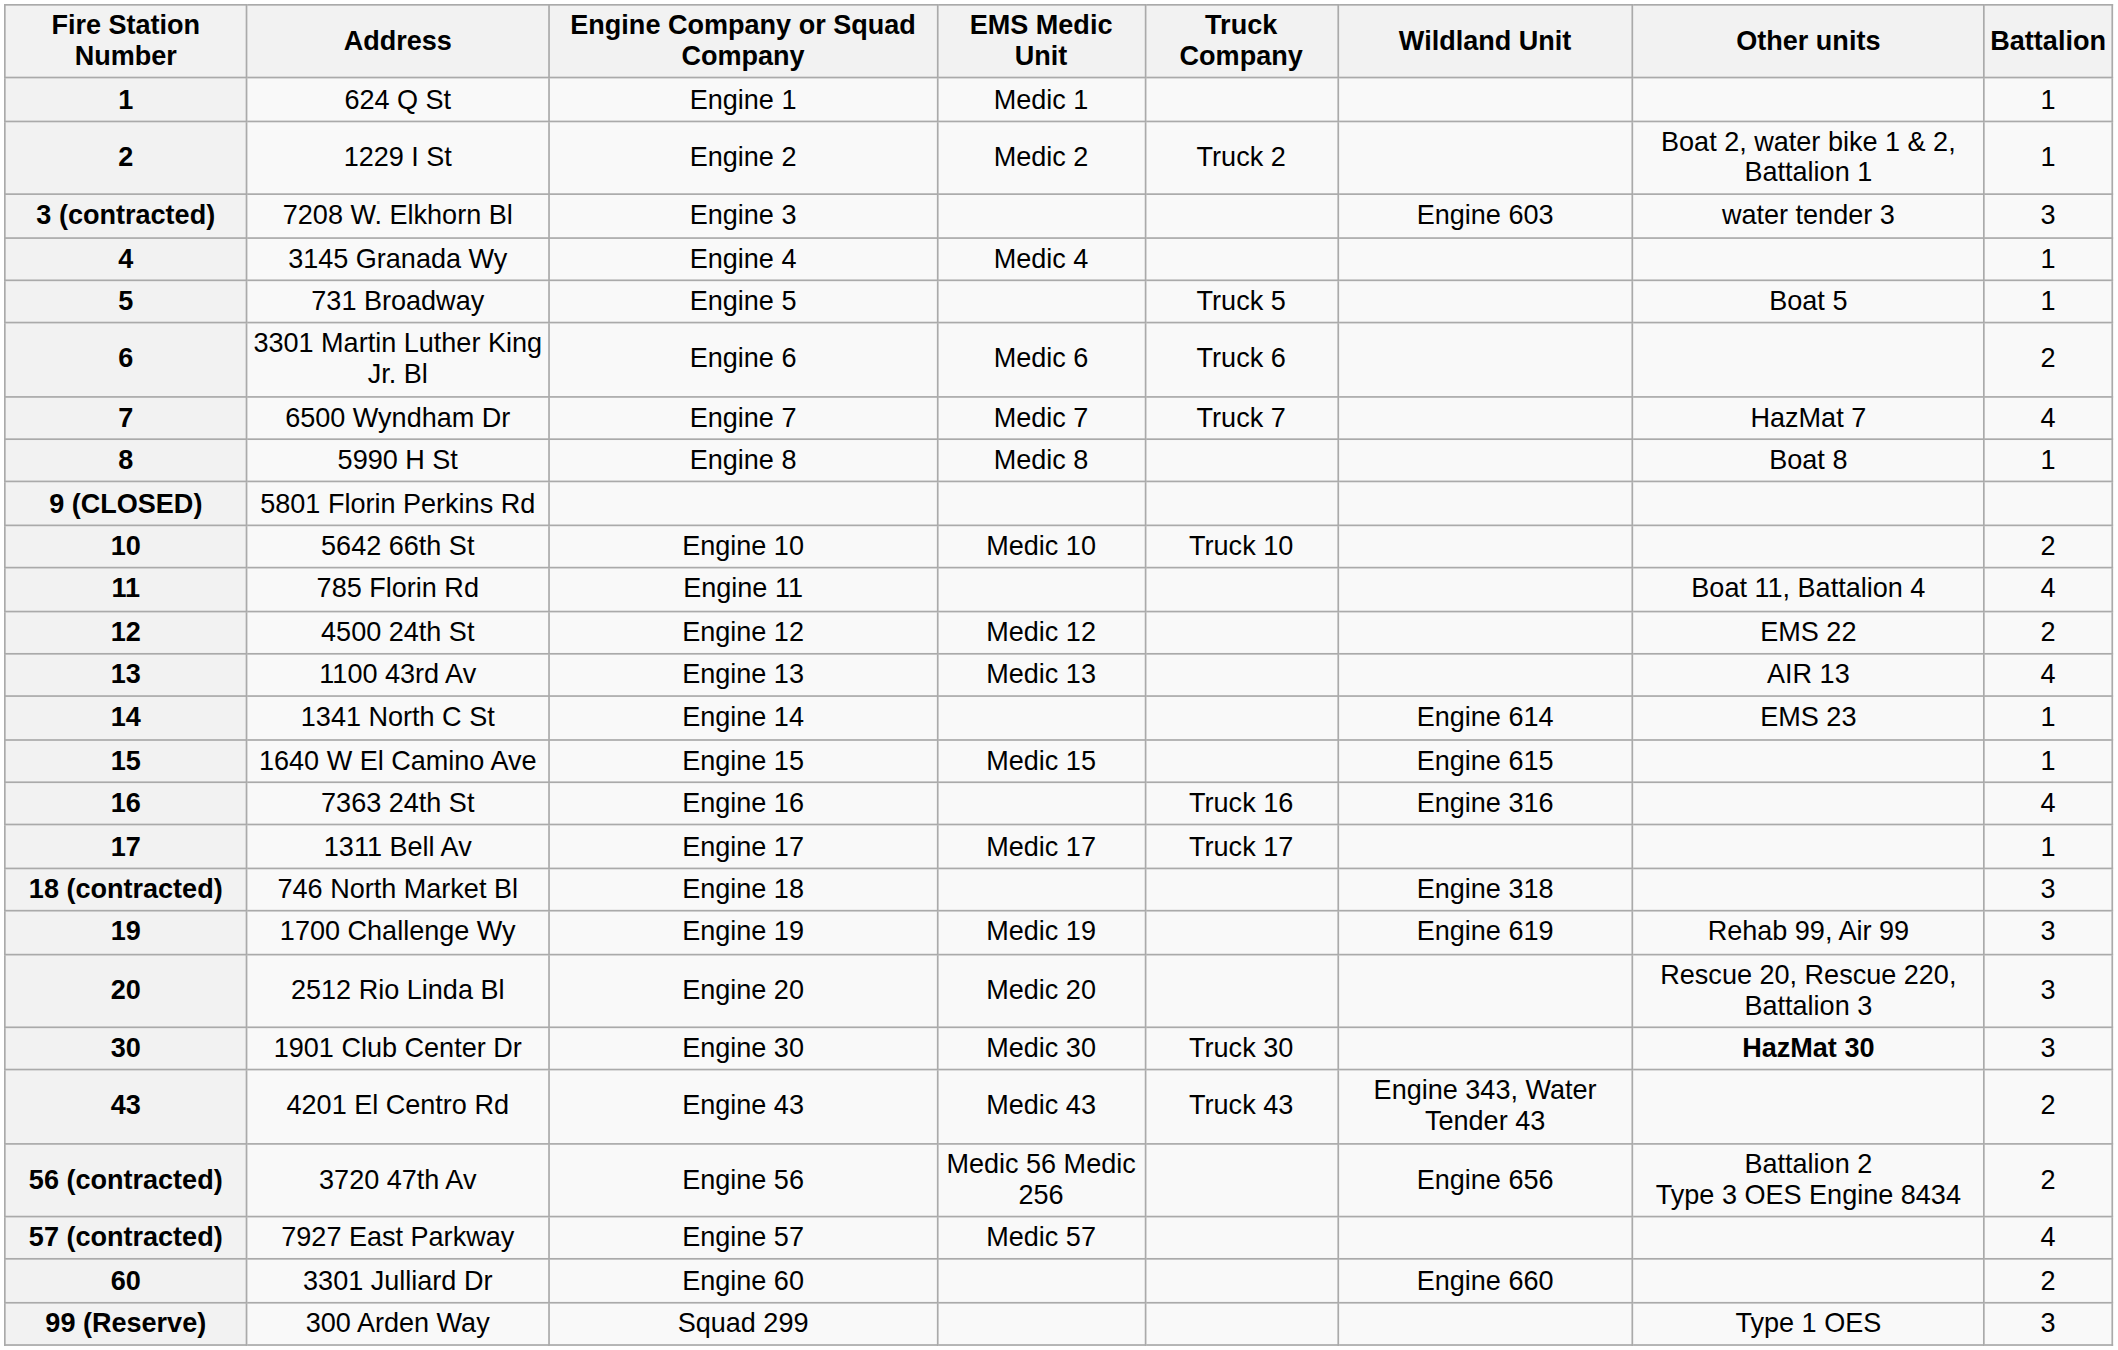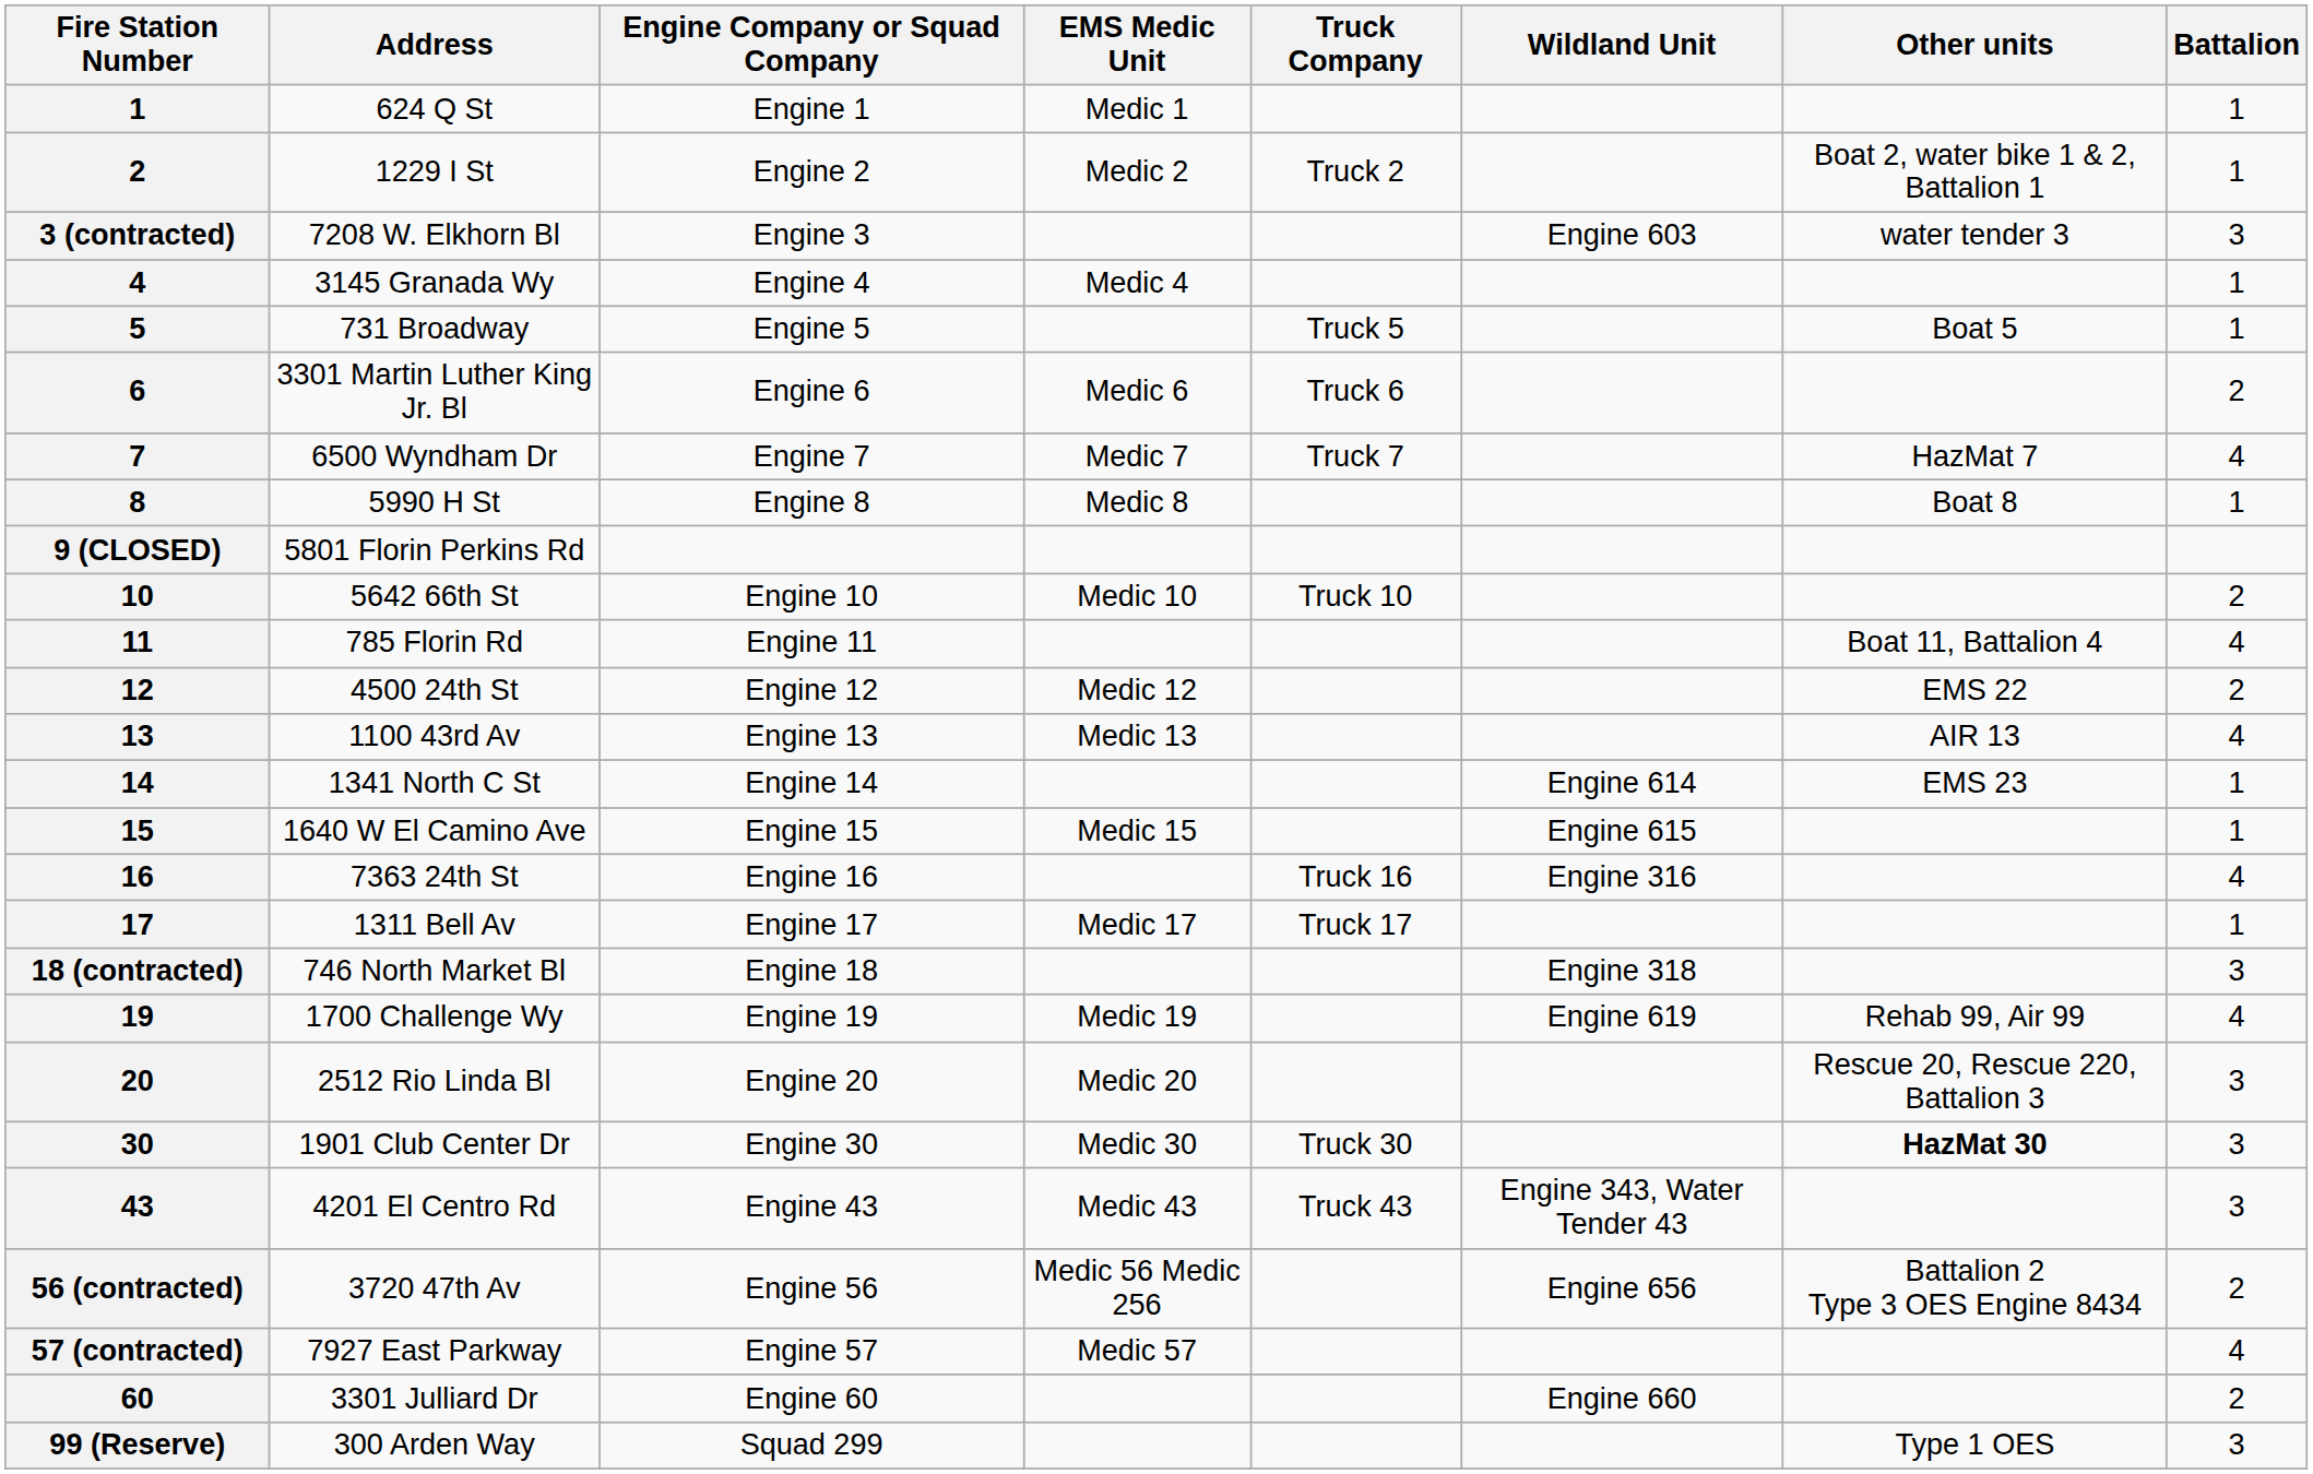1700 Challenge Wy | Battalion: 3 -> 4
4201 El Centro Rd | Battalion: 2 -> 3
